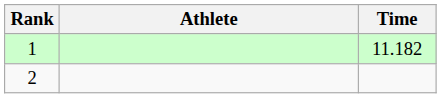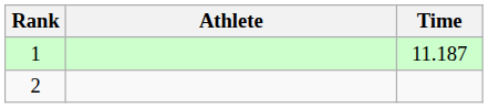1 | Time: 11.182 -> 11.187
